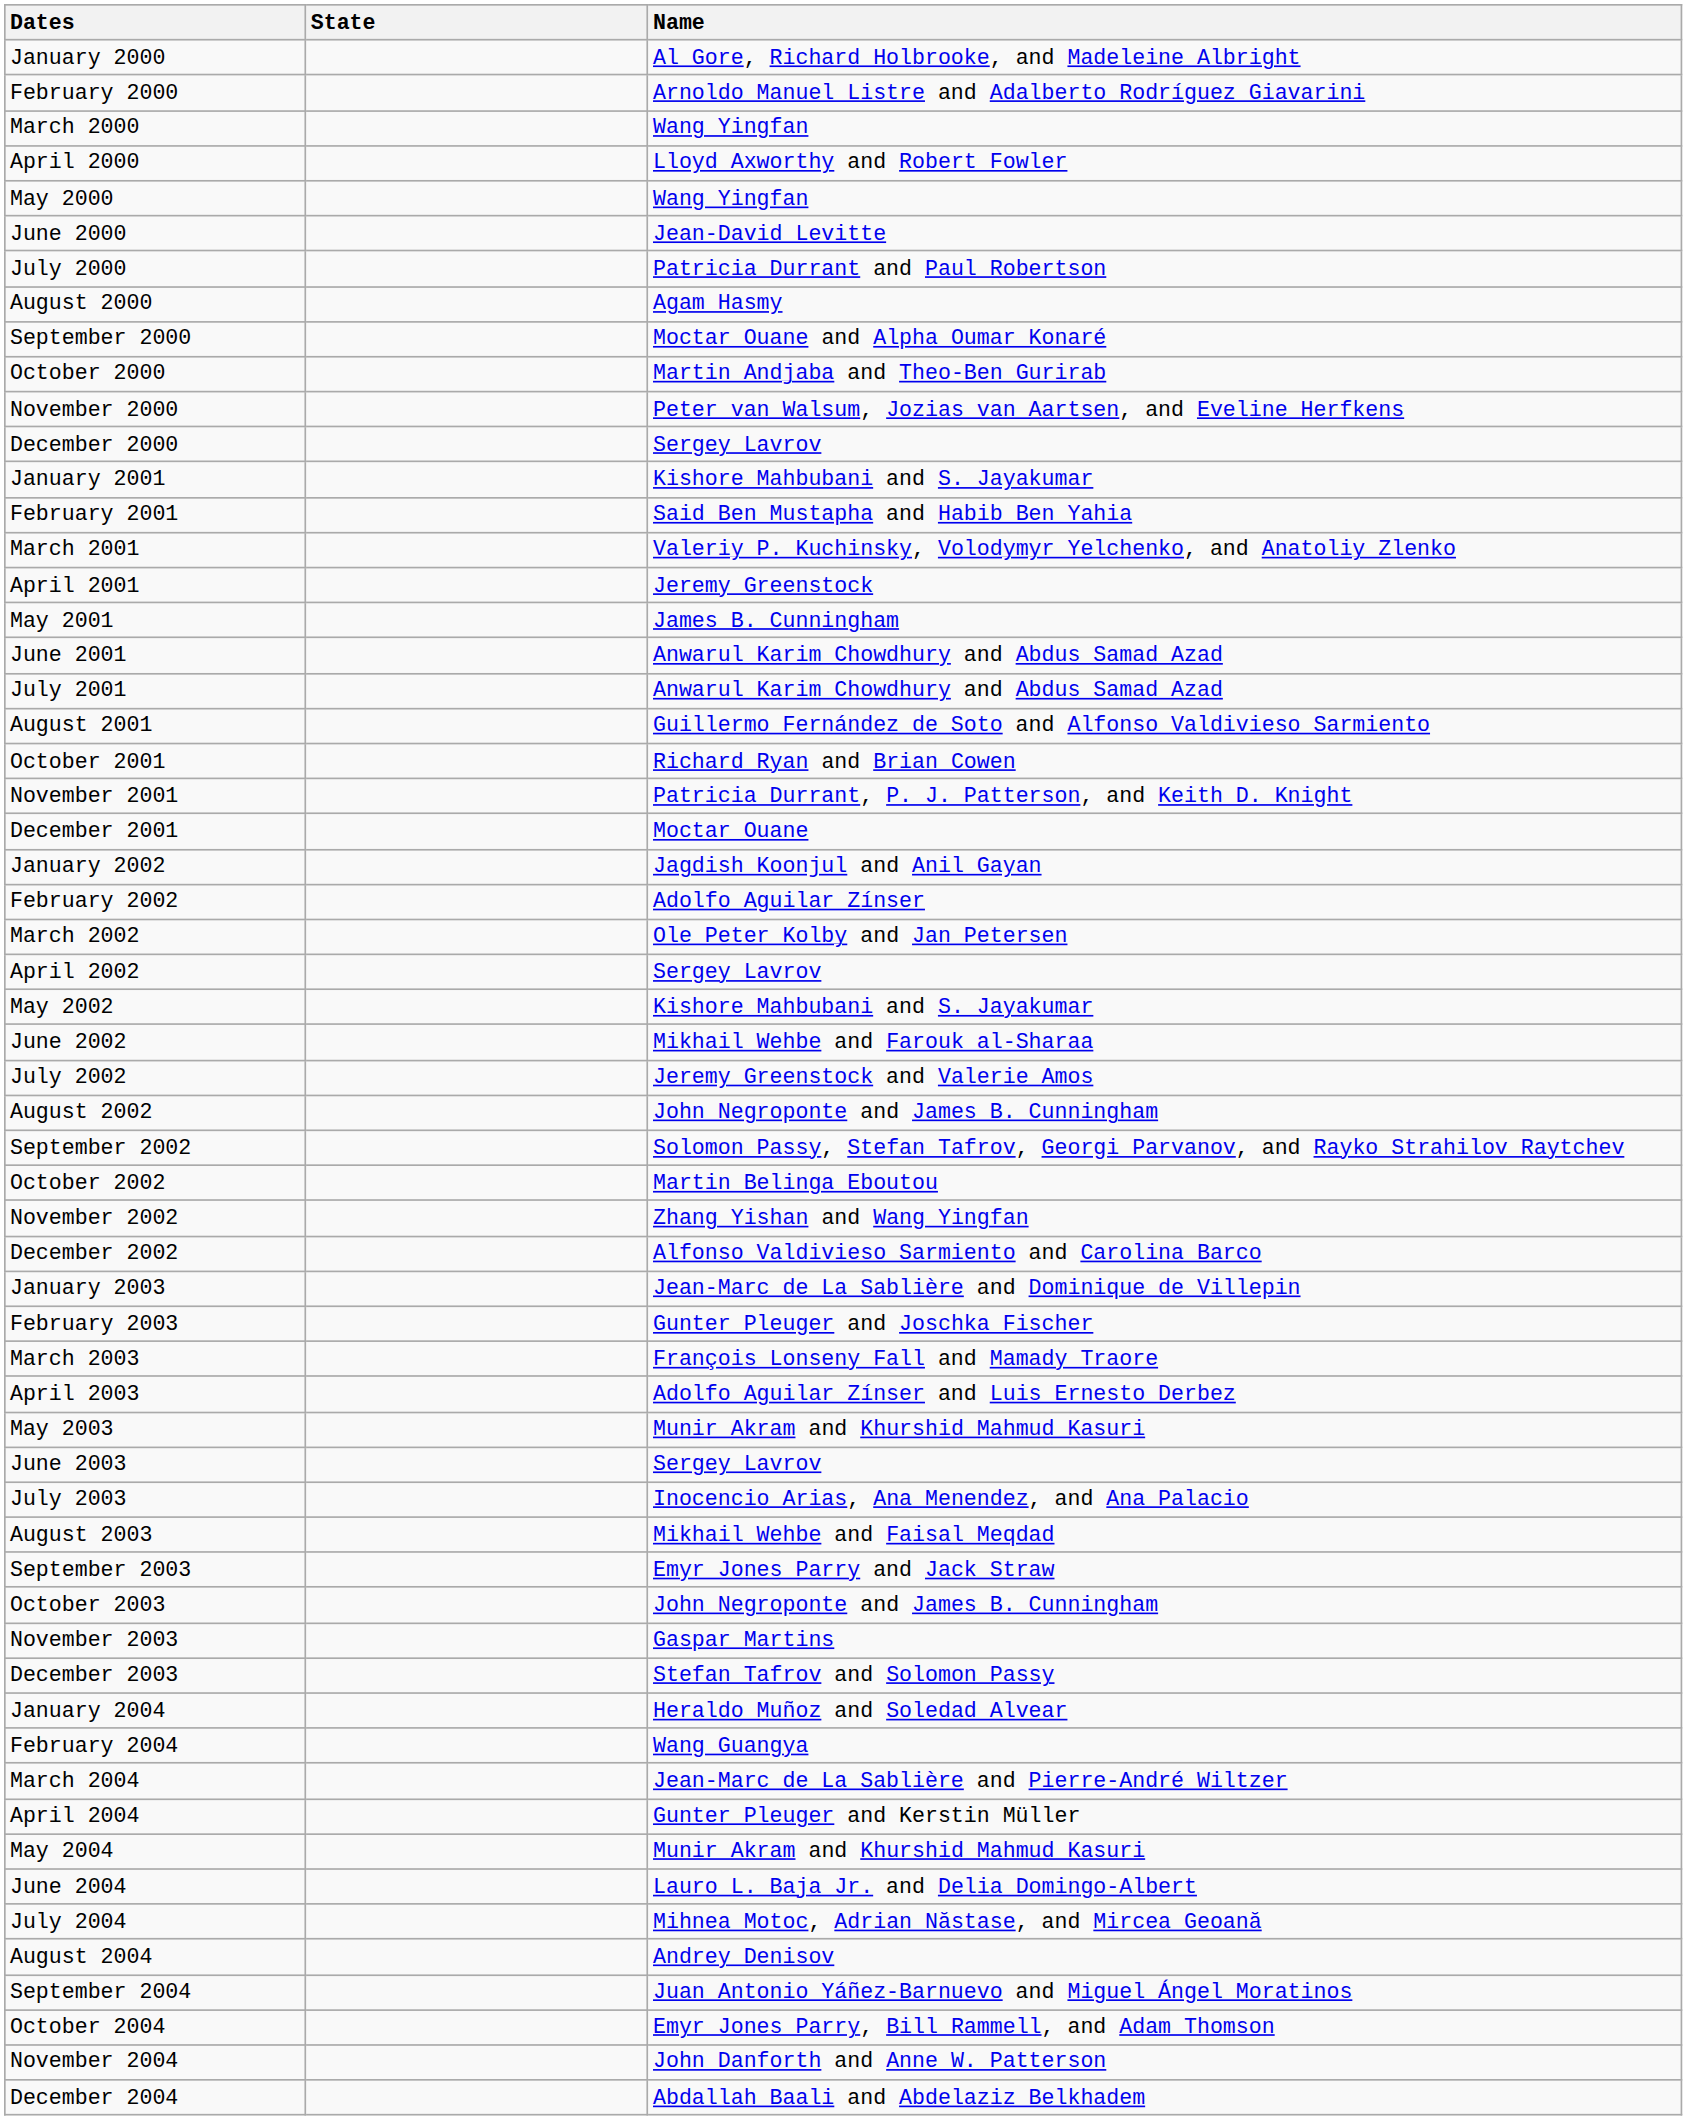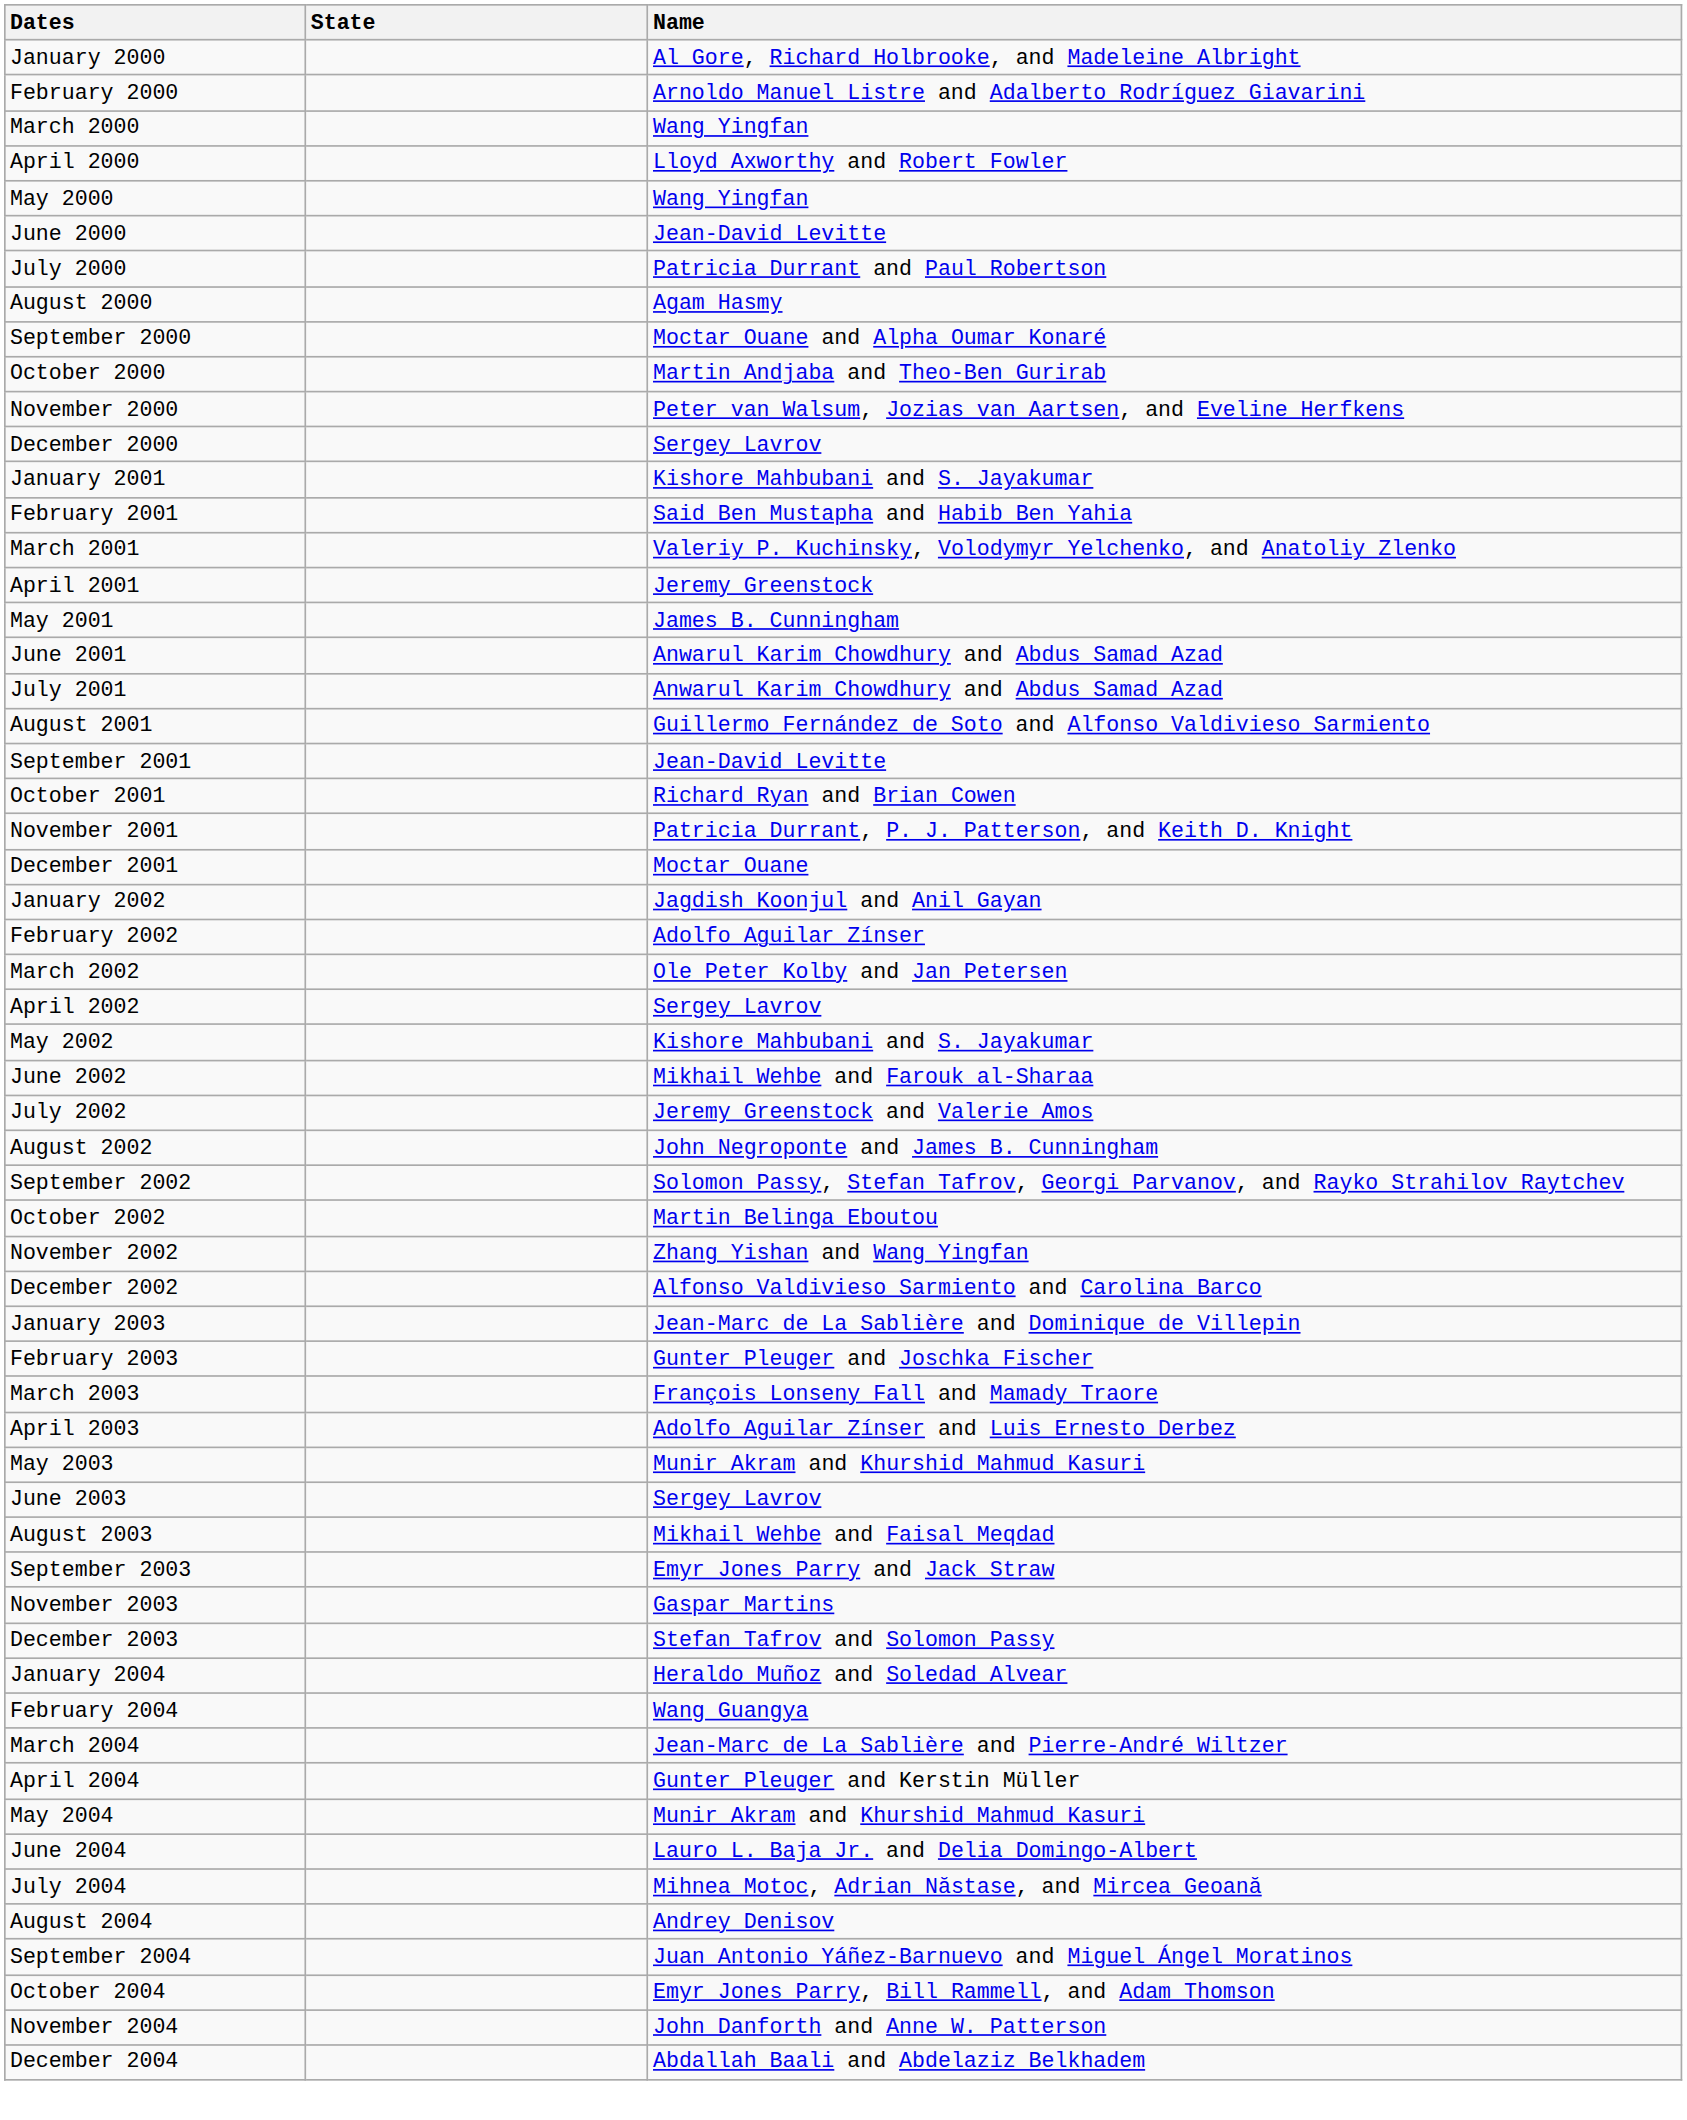+ row: September 2001 | Jean-David Levitte
- row: July 2003 | Inocencio Arias, Ana Menendez, and Ana Palacio
- row: October 2003 | John Negroponte and James B. Cunningham
